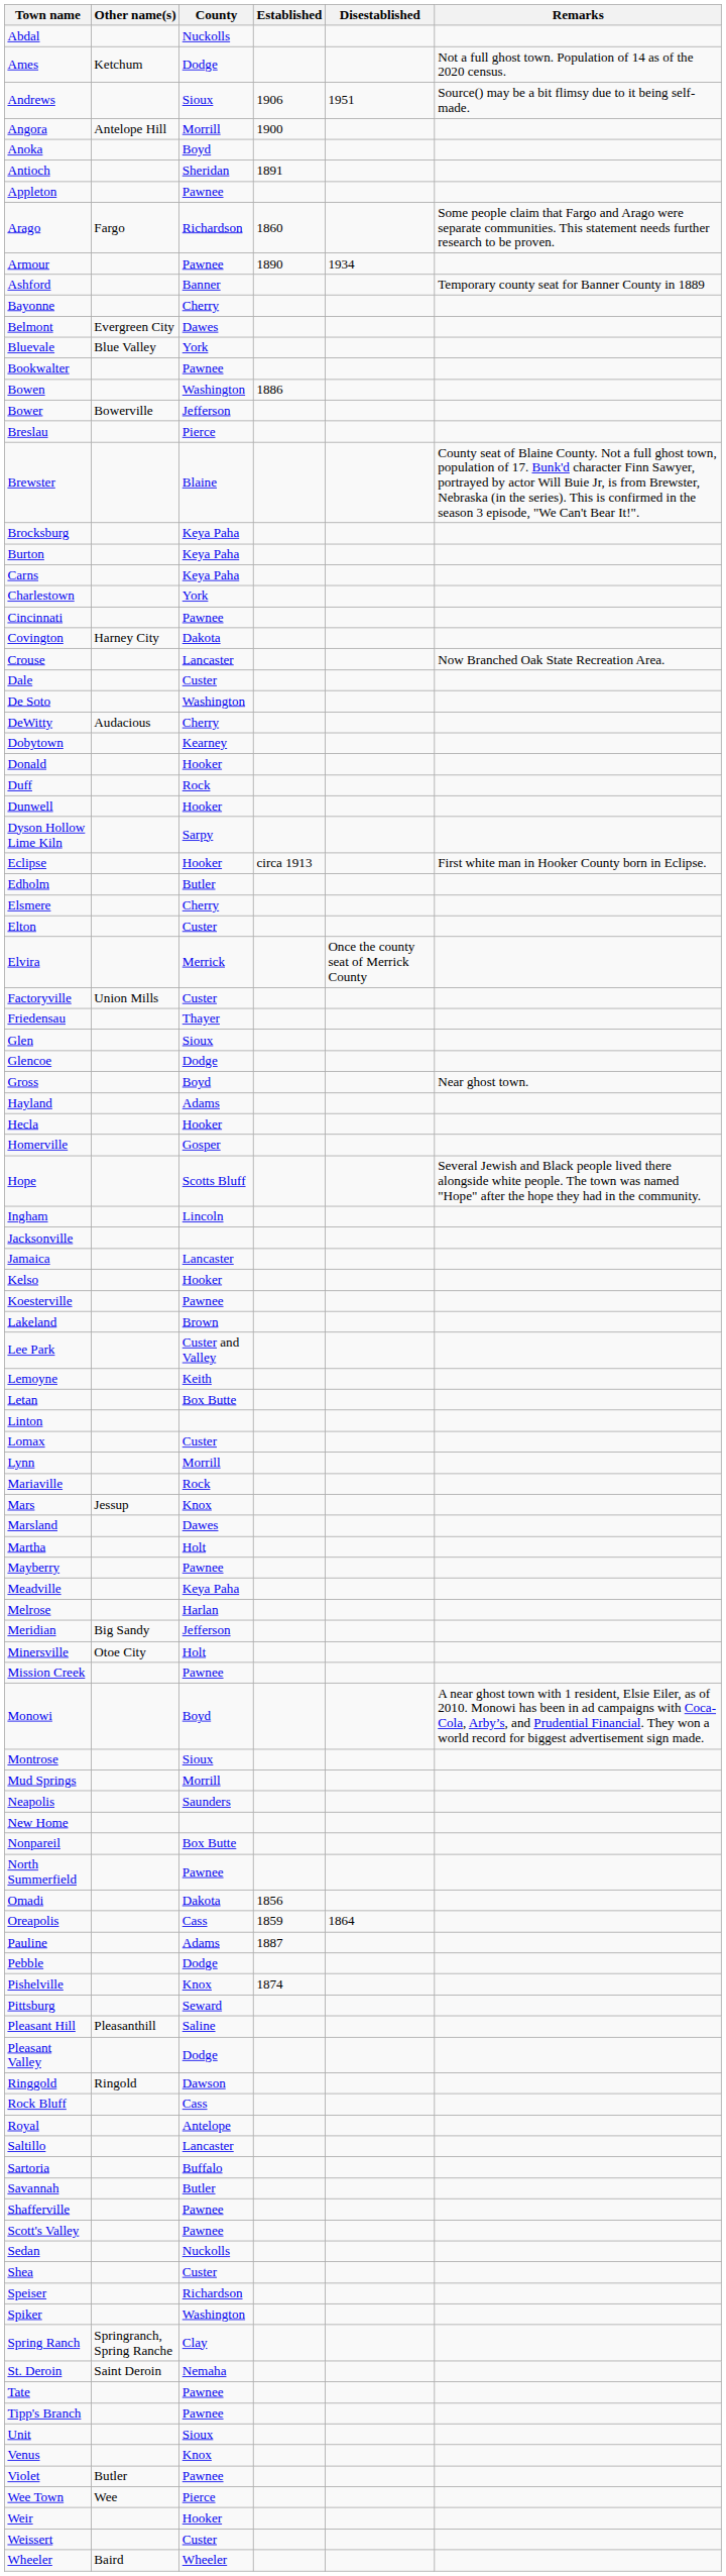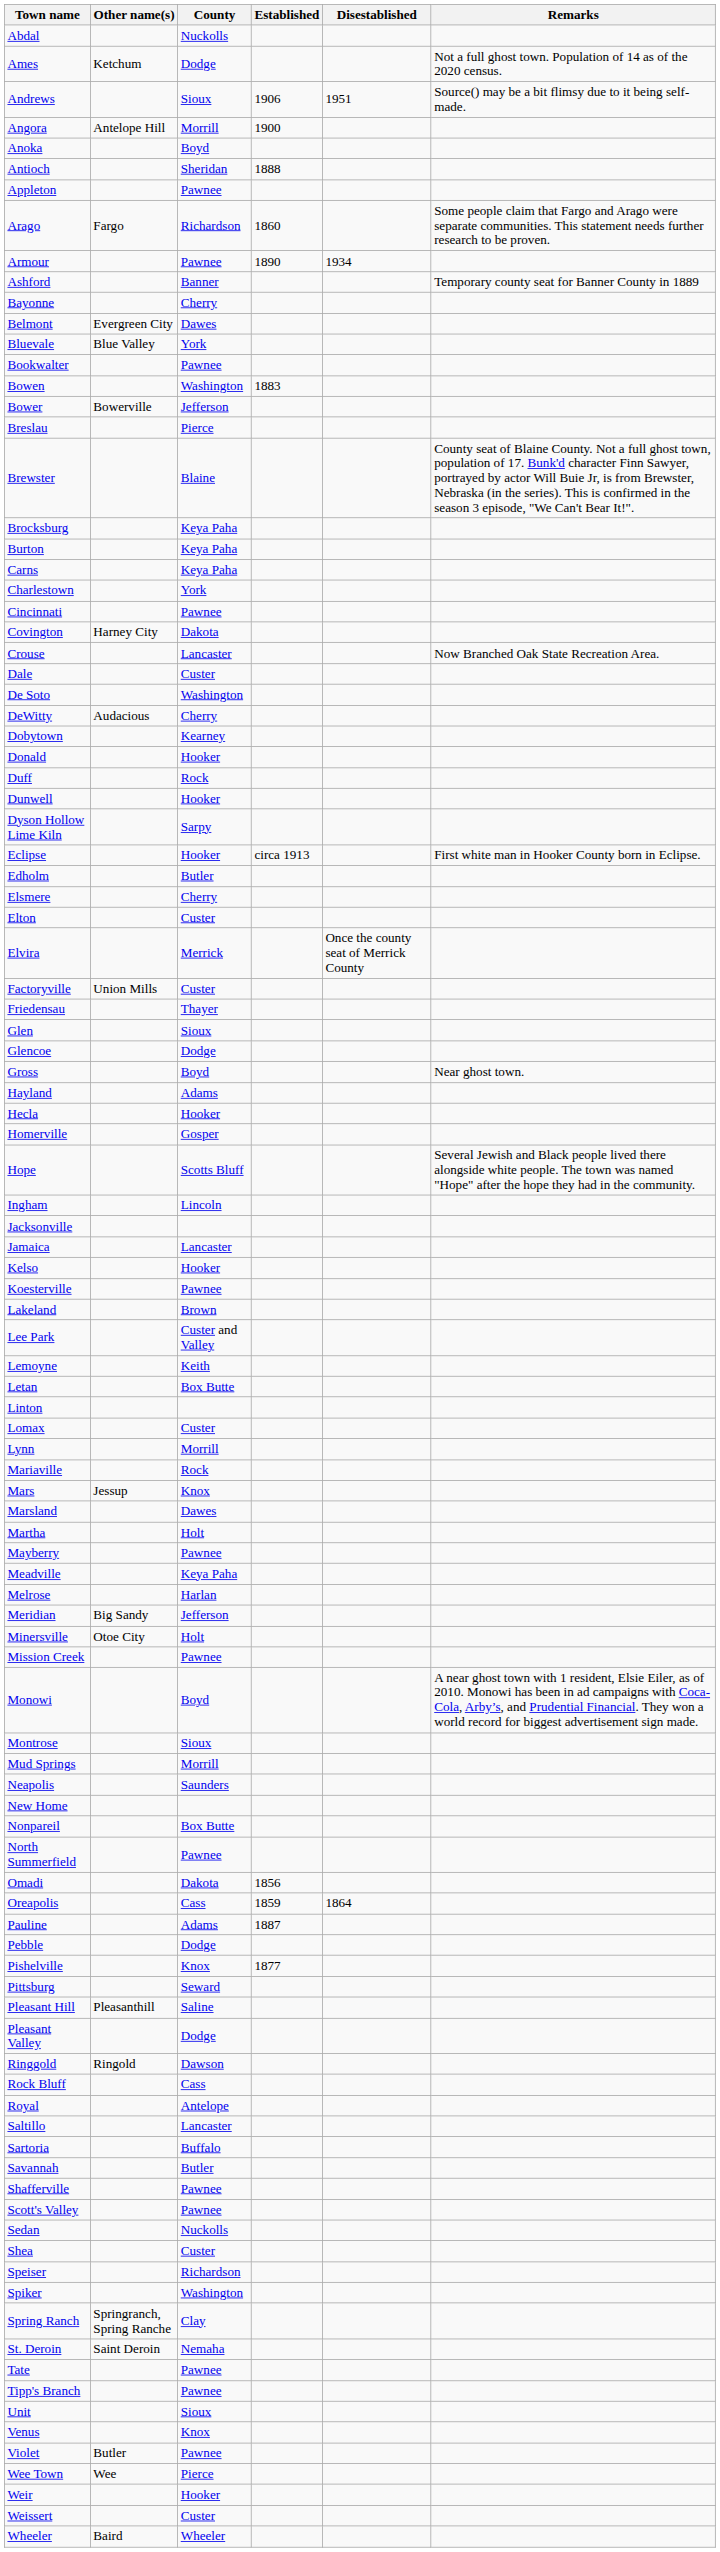Antioch | Established: 1891 -> 1888
Bowen | Established: 1886 -> 1883
Pishelville | Established: 1874 -> 1877
